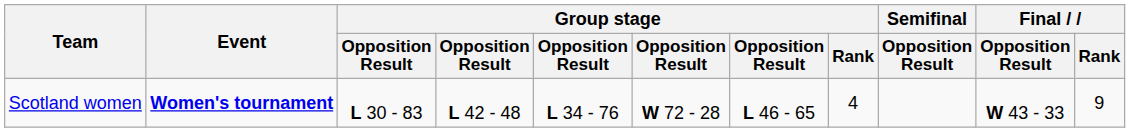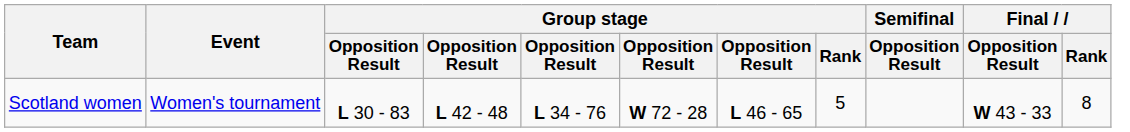Scotland women | Event: bold -> normal
Scotland women | Group stage / Rank: 4 -> 5
Scotland women | Final / Rank: 9 -> 8
